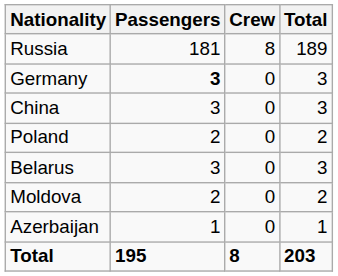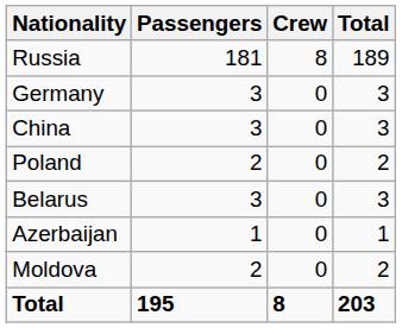Germany | Passengers: bold -> normal
rows swapped: Moldova <-> Azerbaijan
